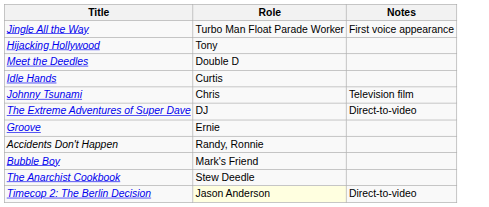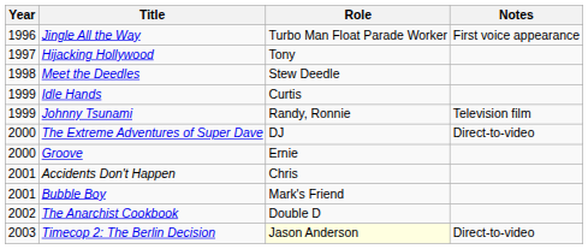+ column: Year | 1996 | 1997 | 1998 | 1999 | 1999 | 2000 | 2000 | 2001 | 2001 | 2002 | 2003
Meet the Deedles | Role: Double D -> Stew Deedle
Johnny Tsunami | Role: Chris -> Randy, Ronnie
Accidents Don't Happen | Role: Randy, Ronnie -> Chris
The Anarchist Cookbook | Role: Stew Deedle -> Double D
